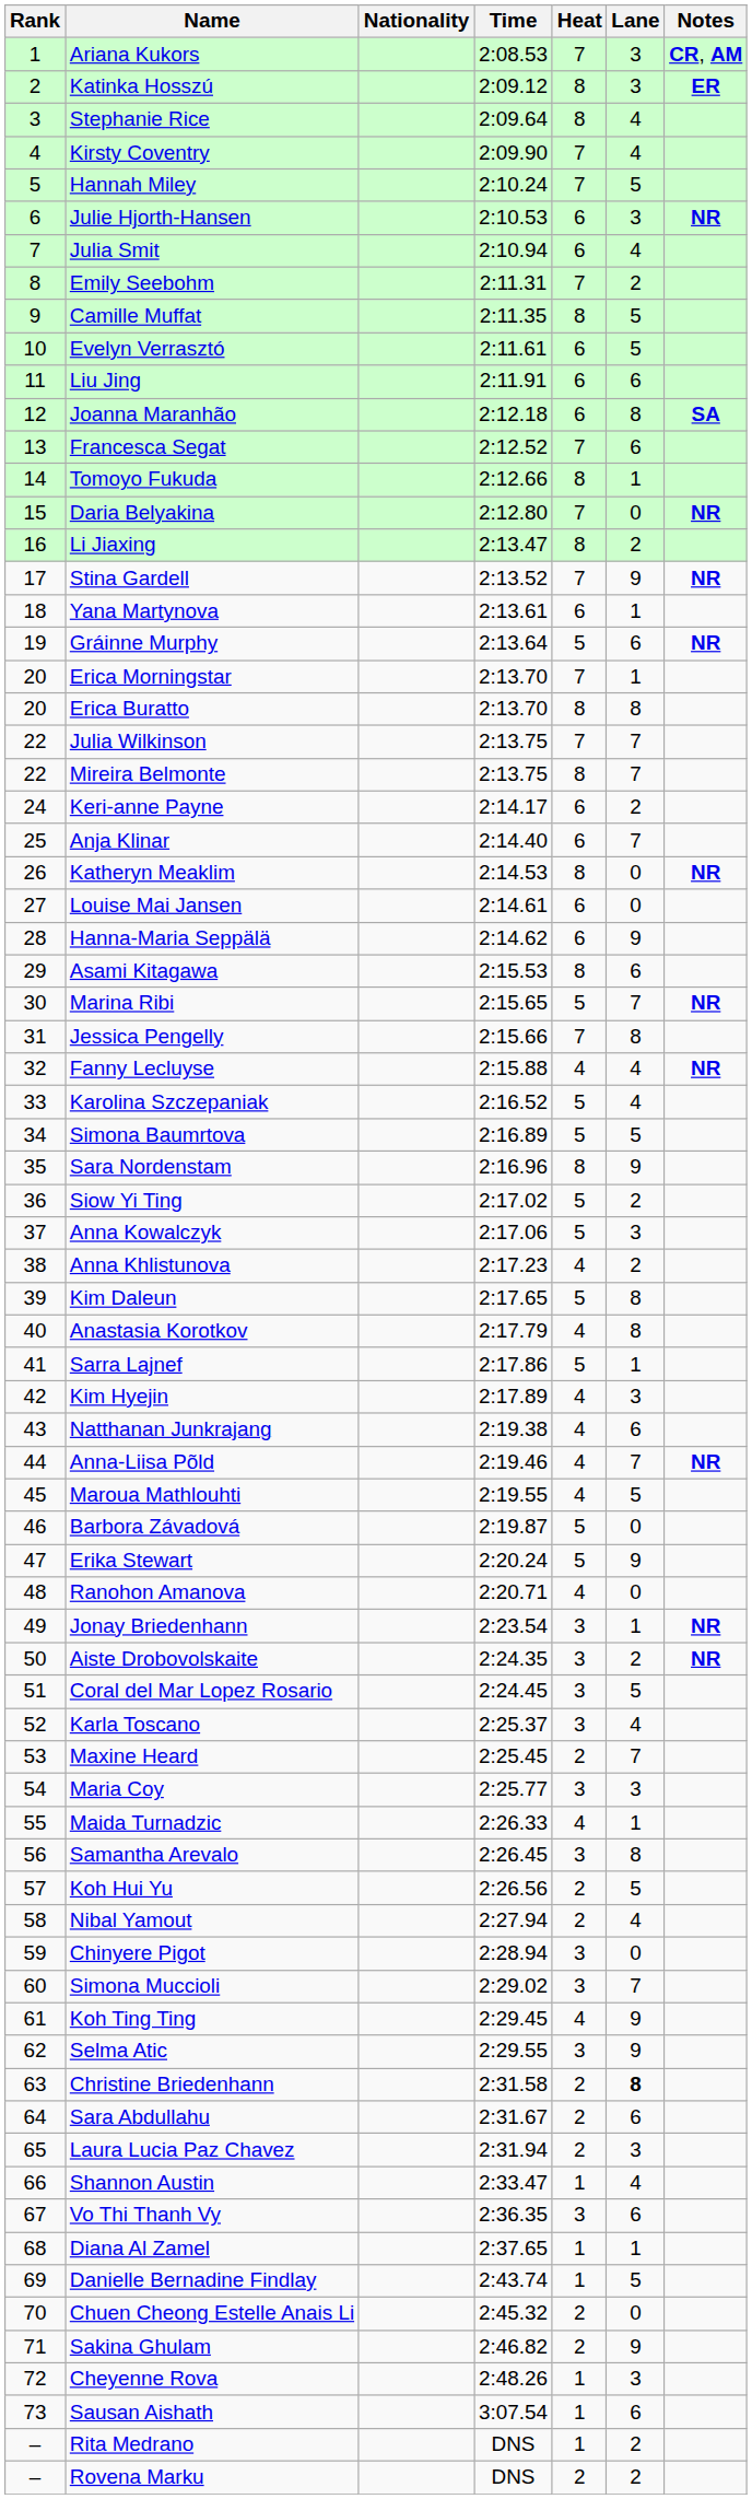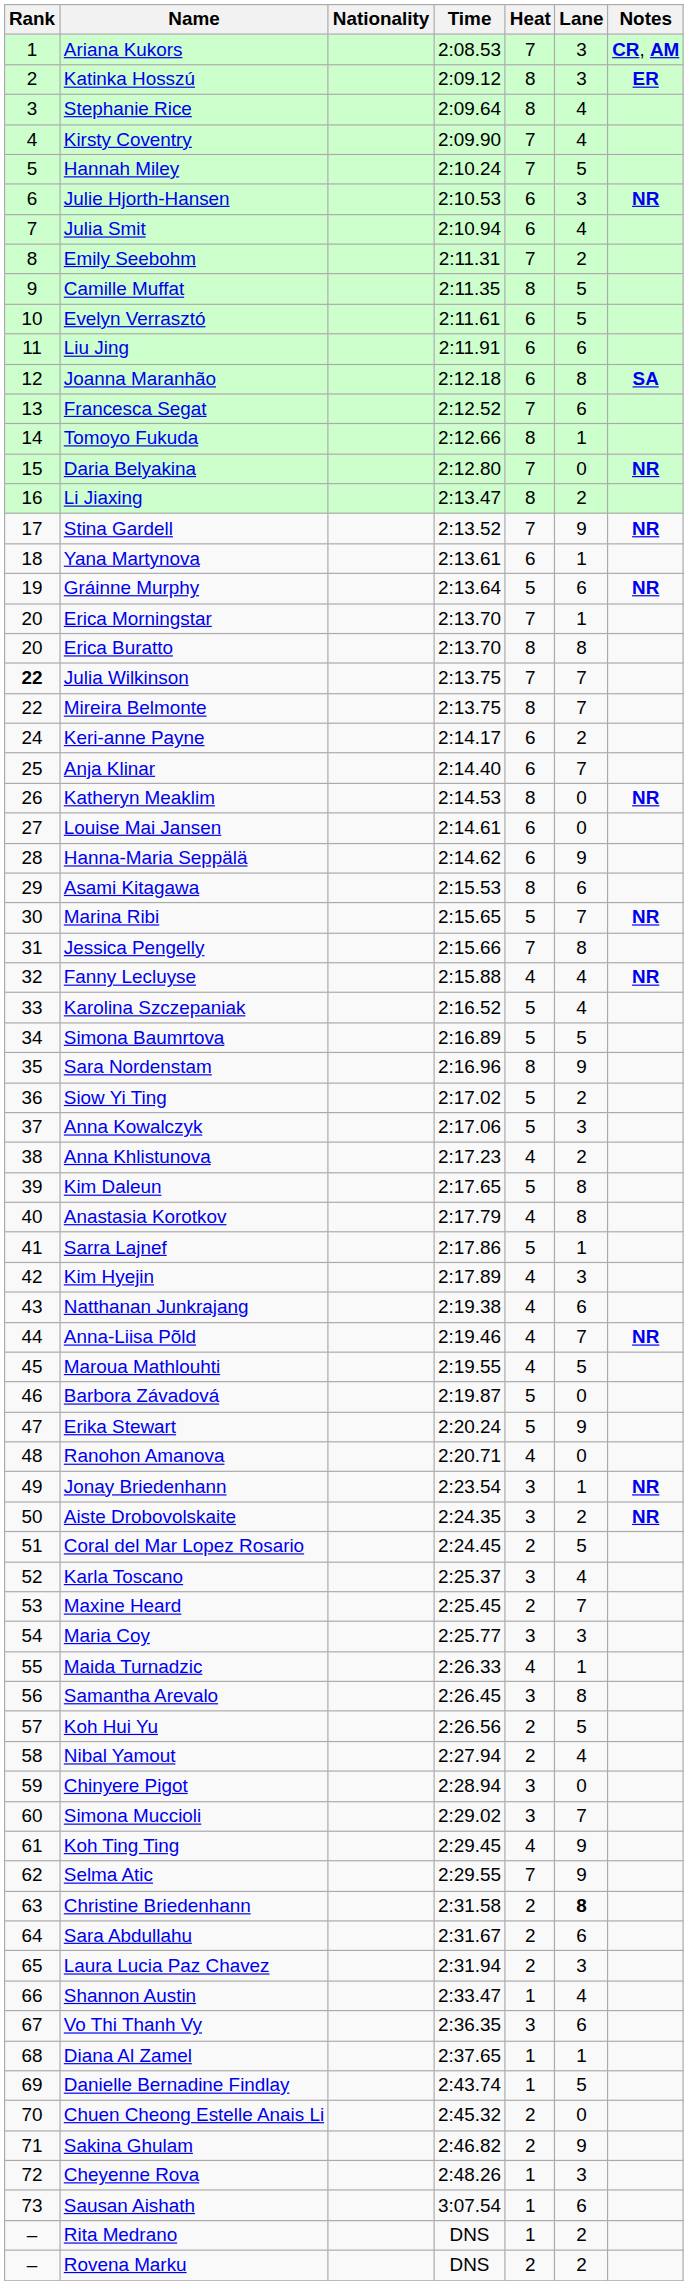Julia Wilkinson | Rank: normal -> bold
Coral del Mar Lopez Rosario | Heat: 3 -> 2
Selma Atic | Heat: 3 -> 7
